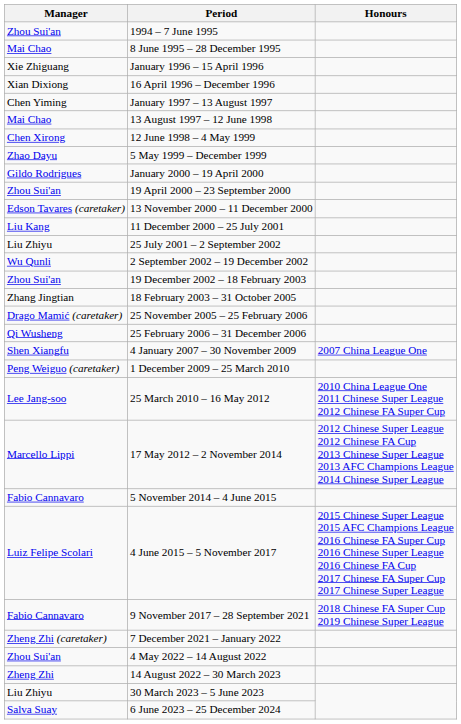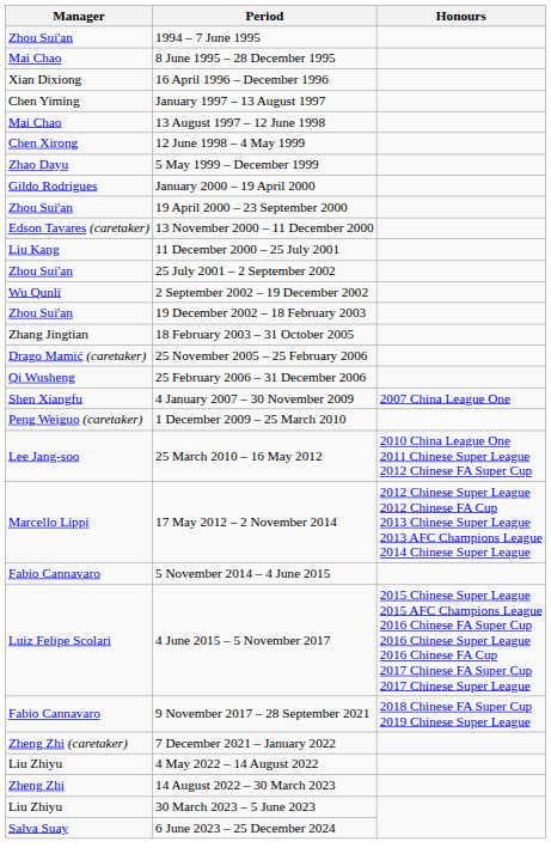- row: Xie Zhiguang | January 1996 – 15 April 1996
25 July 2001 – 2 September 2002 | Manager: Liu Zhiyu -> Zhou Sui'an
4 May 2022 – 14 August 2022 | Manager: Zhou Sui'an -> Liu Zhiyu
